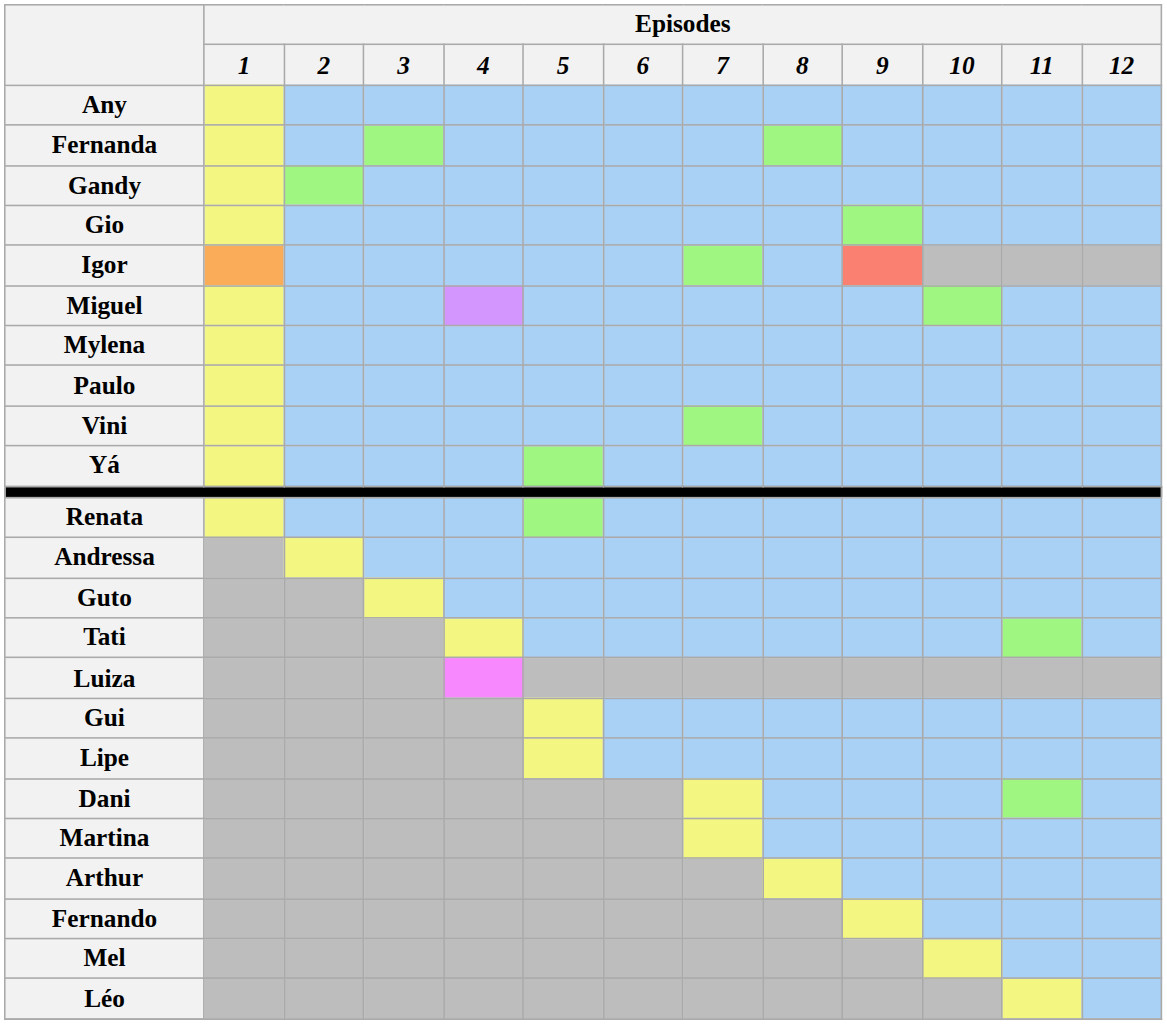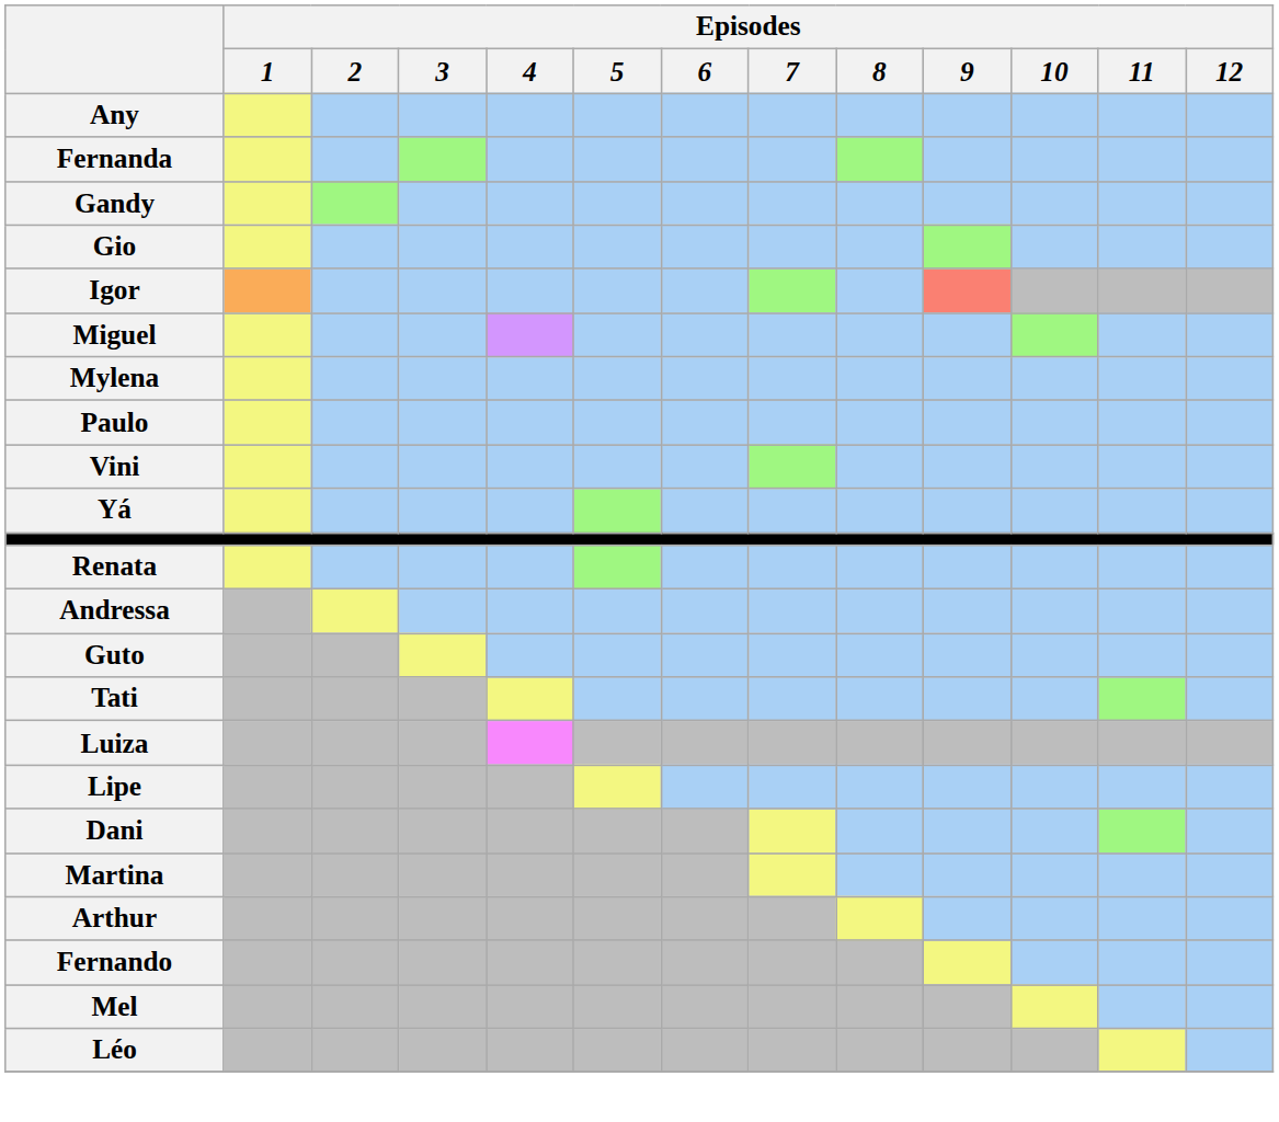- row: Gui
